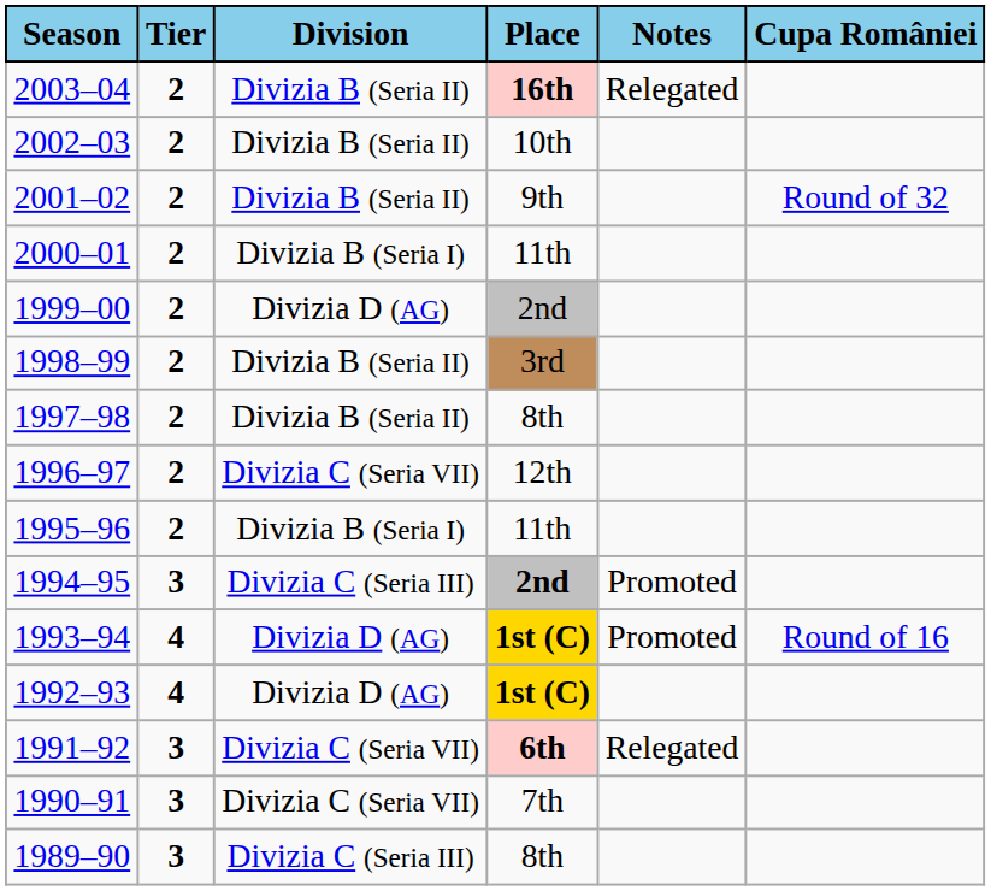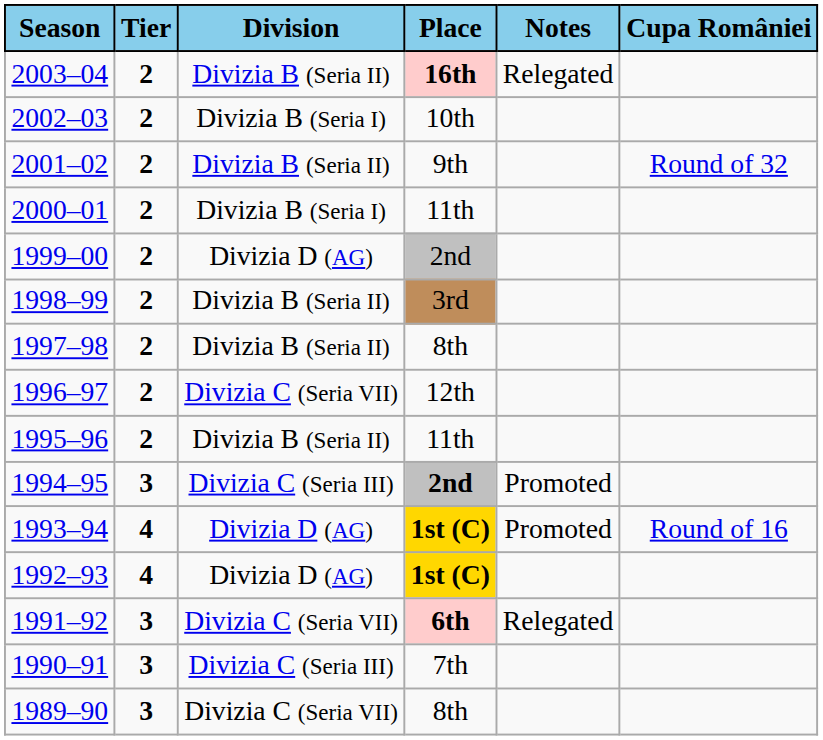2002–03 | Division: Divizia B (Seria II) -> Divizia B (Seria I)
1995–96 | Division: Divizia B (Seria I) -> Divizia B (Seria II)
1990–91 | Division: Divizia C (Seria VII) -> Divizia C (Seria III)
1989–90 | Division: Divizia C (Seria III) -> Divizia C (Seria VII)
